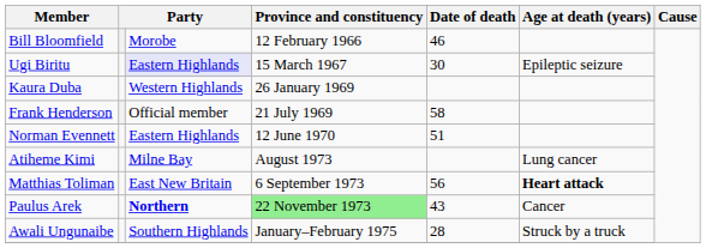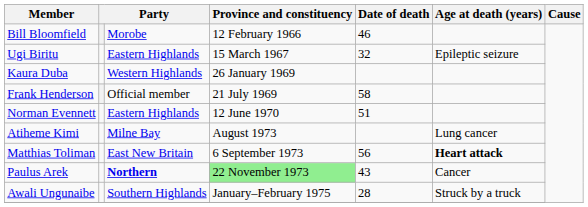Ugi Biritu | column 3: lavender background -> no background
Ugi Biritu | Date of death: 30 -> 32
